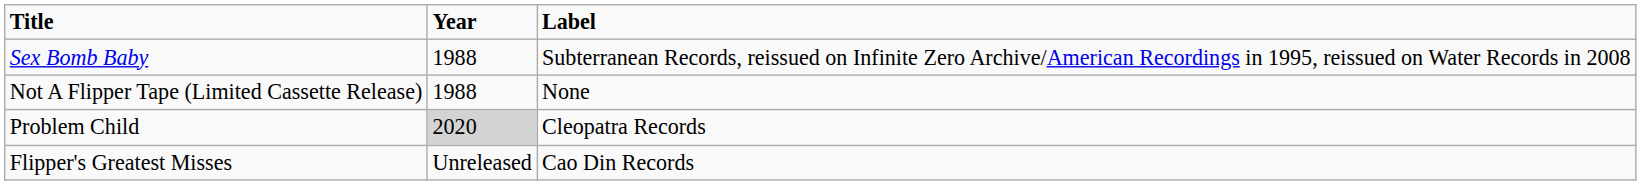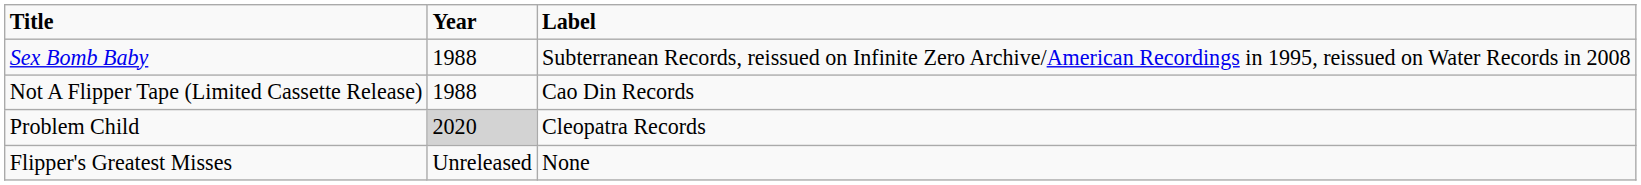Not A Flipper Tape (Limited Cassette Release) | Label: None -> Cao Din Records
Flipper's Greatest Misses | Label: Cao Din Records -> None
